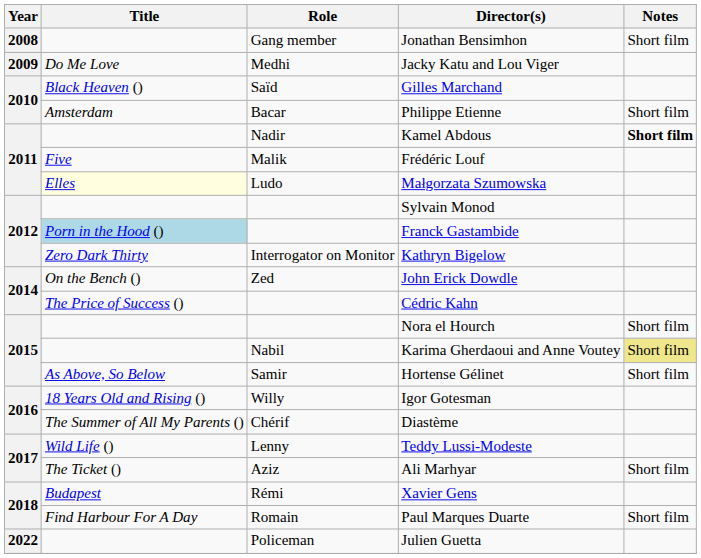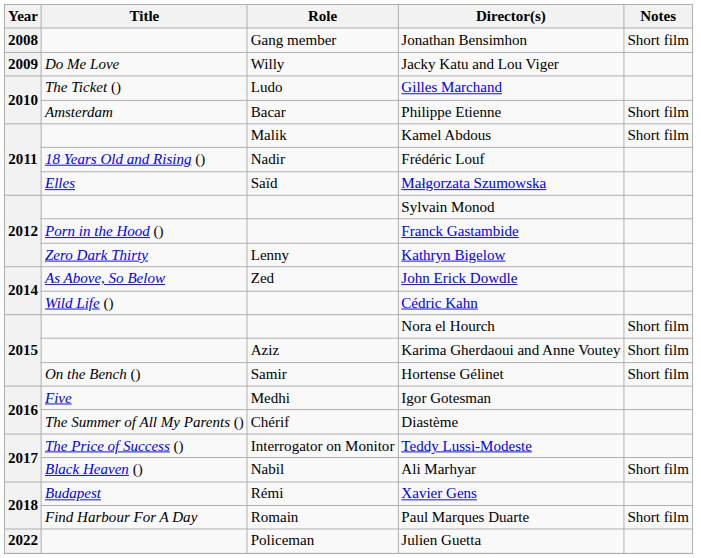Jacky Katu and Lou Viger | Role: Medhi -> Willy
Gilles Marchand | Title: Black Heaven () -> The Ticket ()
Gilles Marchand | Role: Saïd -> Ludo
Kamel Abdous | Role: Nadir -> Malik
Kamel Abdous | Notes: bold -> normal
Frédéric Louf | Title: Five -> 18 Years Old and Rising ()
Frédéric Louf | Role: Malik -> Nadir
Małgorzata Szumowska | Title: lightyellow background -> no background
Małgorzata Szumowska | Role: Ludo -> Saïd
Franck Gastambide | Title: lightblue background -> no background
Kathryn Bigelow | Role: Interrogator on Monitor -> Lenny
John Erick Dowdle | Title: On the Bench () -> As Above, So Below
Cédric Kahn | Title: The Price of Success () -> Wild Life ()
Karima Gherdaoui and Anne Voutey | Role: Nabil -> Aziz
Karima Gherdaoui and Anne Voutey | Notes: khaki background -> no background
Hortense Gélinet | Title: As Above, So Below -> On the Bench ()
Igor Gotesman | Title: 18 Years Old and Rising () -> Five
Igor Gotesman | Role: Willy -> Medhi
Teddy Lussi-Modeste | Title: Wild Life () -> The Price of Success ()
Teddy Lussi-Modeste | Role: Lenny -> Interrogator on Monitor
Ali Marhyar | Title: The Ticket () -> Black Heaven ()
Ali Marhyar | Role: Aziz -> Nabil
